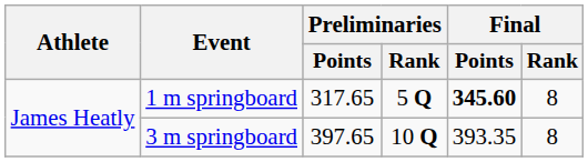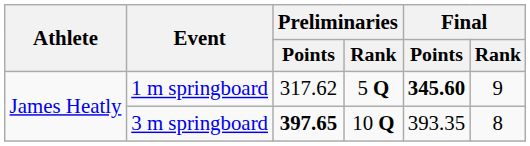1 m springboard | Preliminaries / Points: 317.65 -> 317.62
1 m springboard | Final / Rank: 8 -> 9
3 m springboard | Preliminaries / Points: normal -> bold
